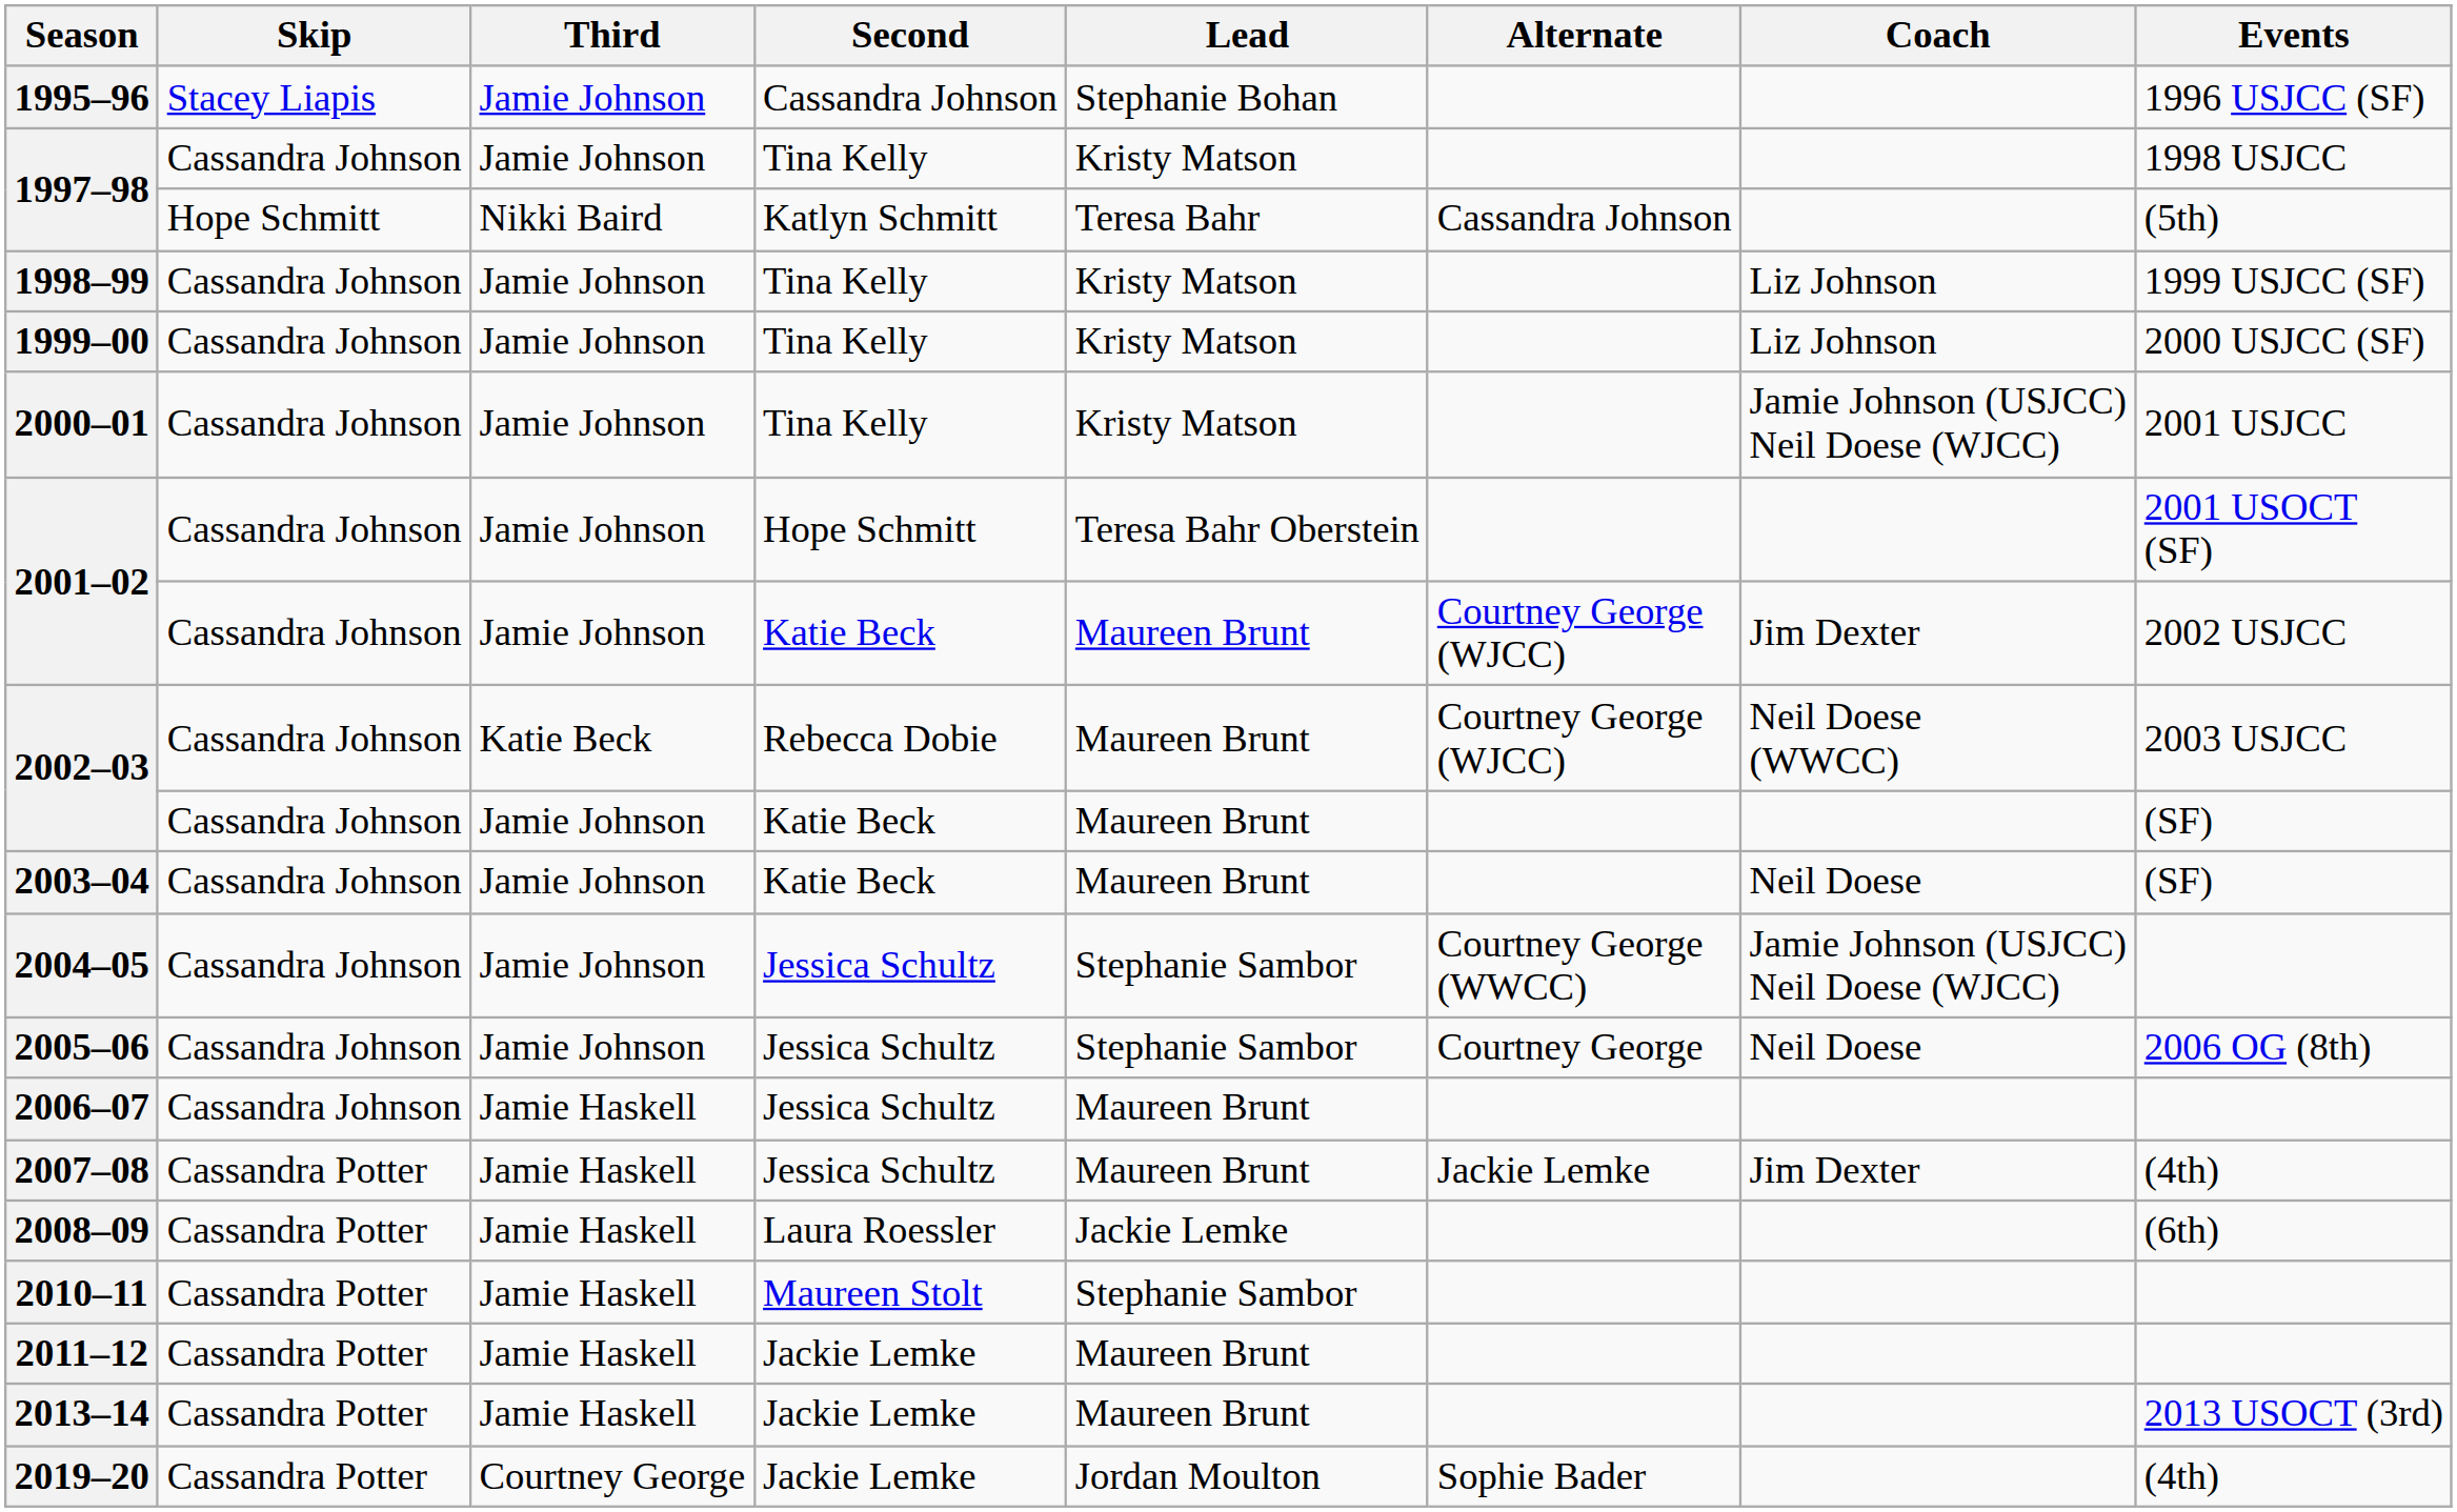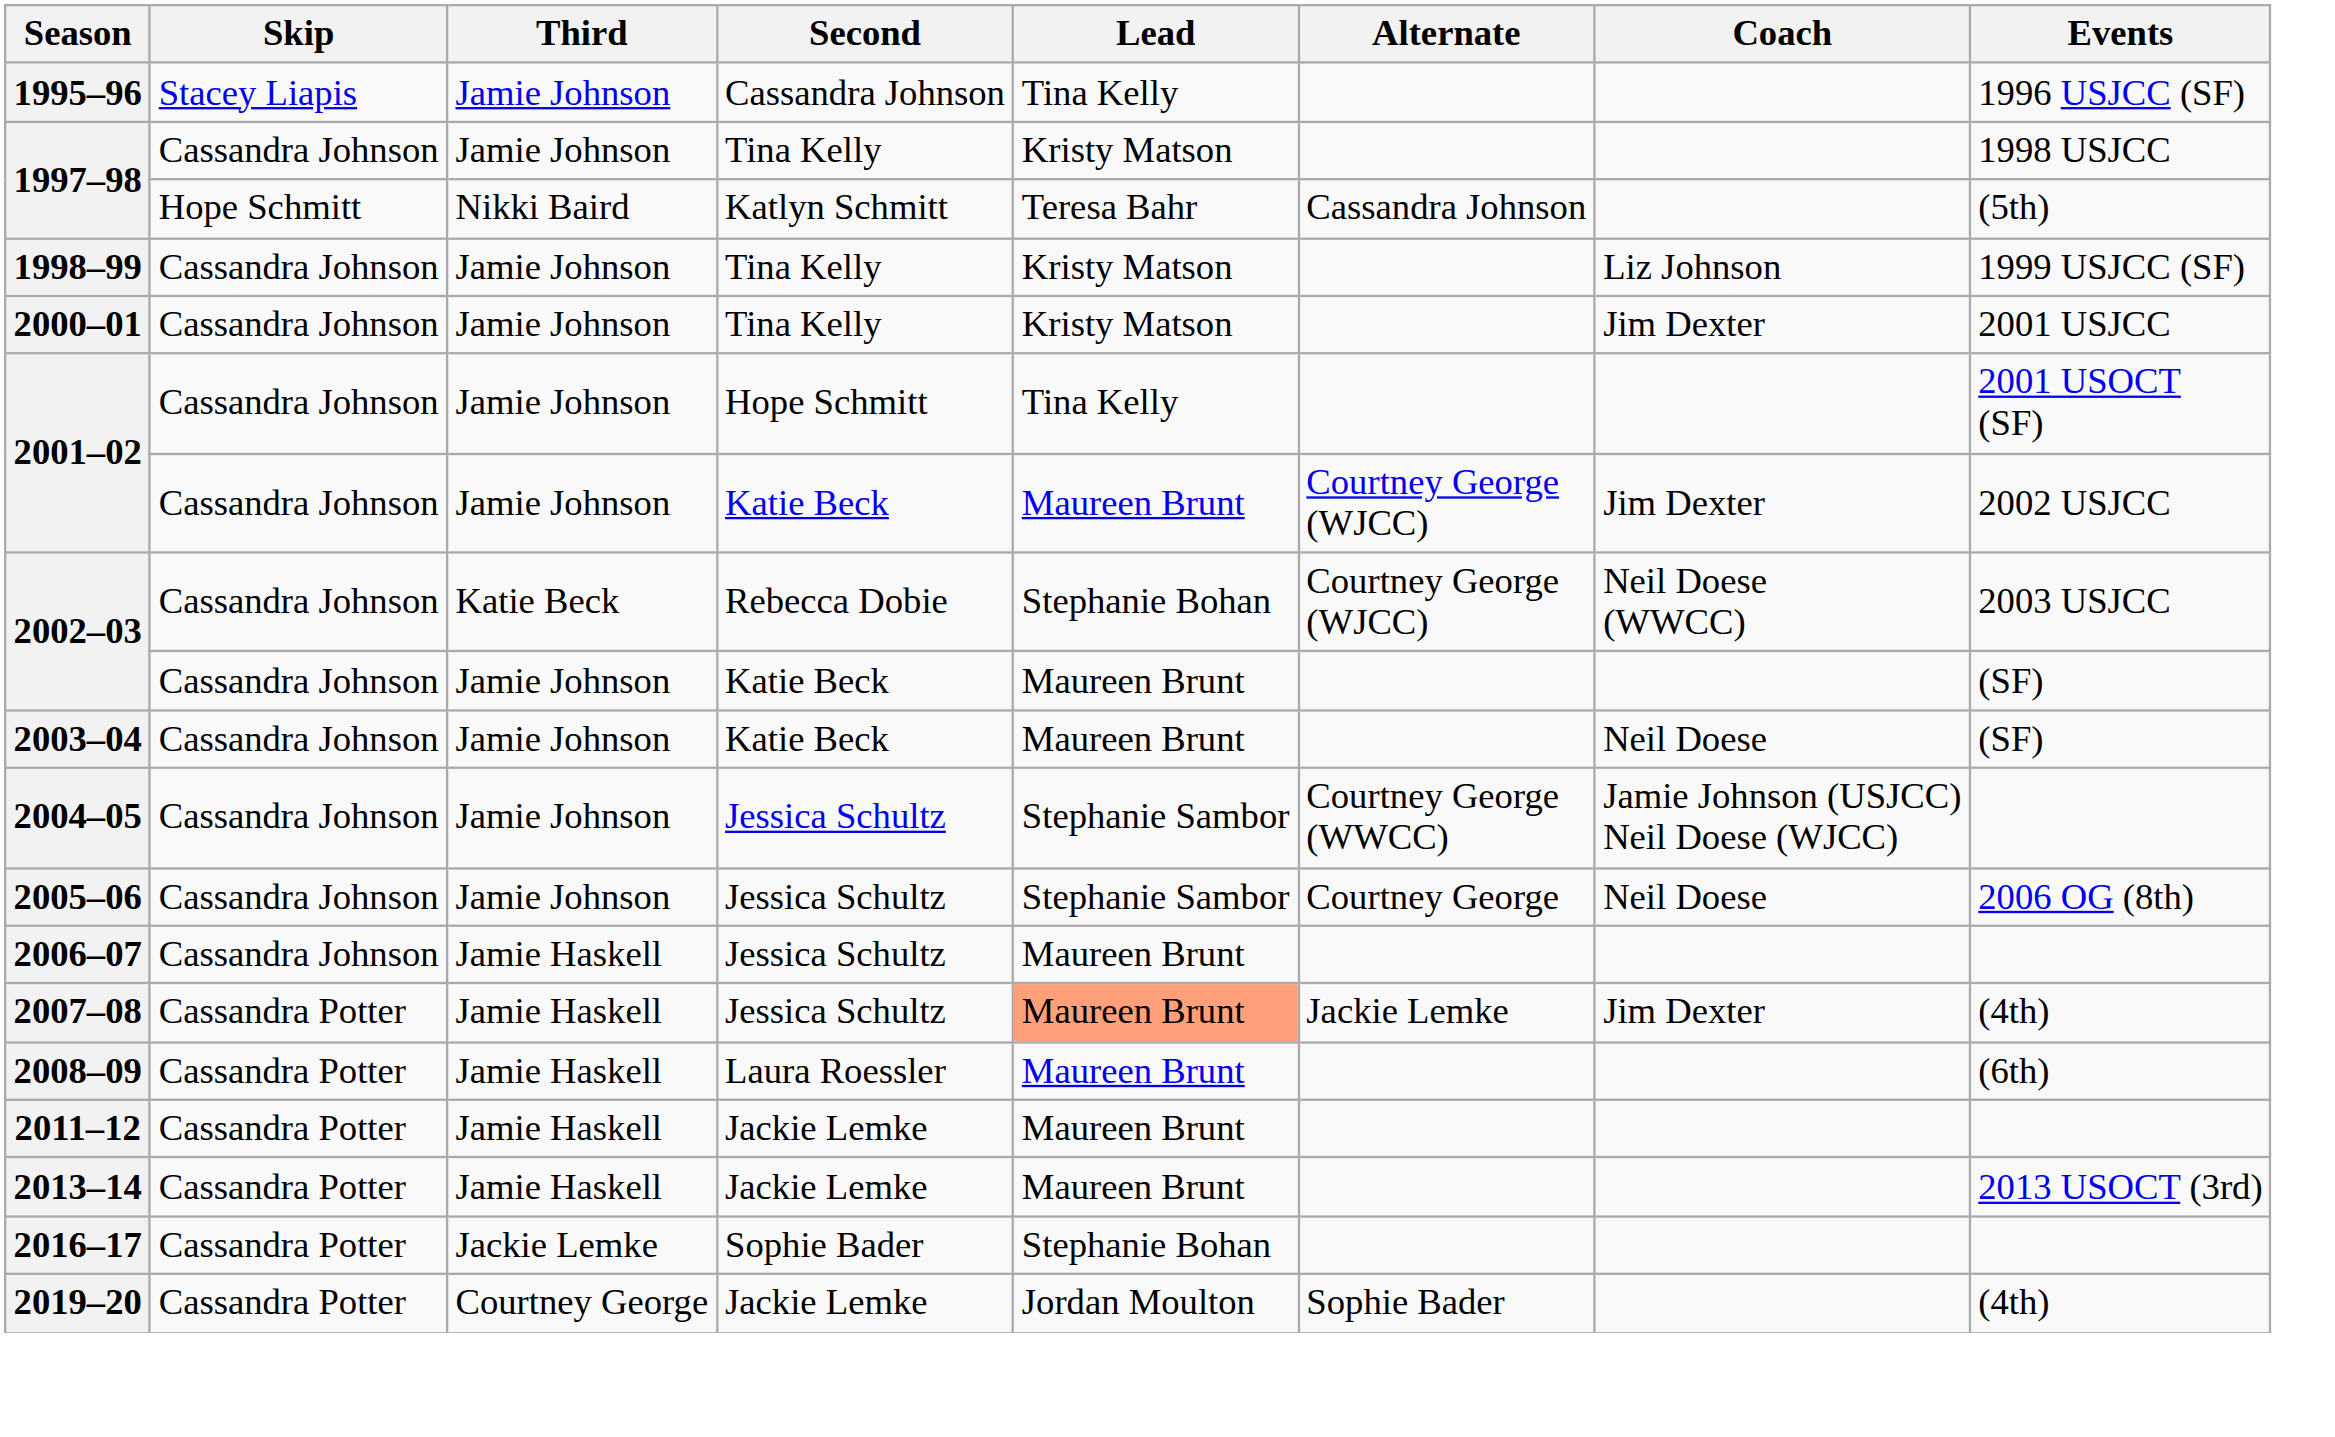1995–96 | Lead: Stephanie Bohan -> Tina Kelly
- row: 1999–00 | Cassandra Johnson | Jamie Johnson | Tina Kelly | Kristy Matson | Liz Johnson | 2000 USJCC (SF)
2000–01 | Coach: Jamie Johnson (USJCC) Neil Doese (WJCC) -> Jim Dexter
2001–02 / Hope Schmitt | Lead: Teresa Bahr Oberstein -> Tina Kelly
2002–03 / Rebecca Dobie | Lead: Maureen Brunt -> Stephanie Bohan
2007–08 | Lead: no background -> lightsalmon background
2008–09 | Lead: Jackie Lemke -> Maureen Brunt
- row: 2010–11 | Cassandra Potter | Jamie Haskell | Maureen Stolt | Stephanie Sambor
+ row: 2016–17 | Cassandra Potter | Jackie Lemke | Sophie Bader | Stephanie Bohan
